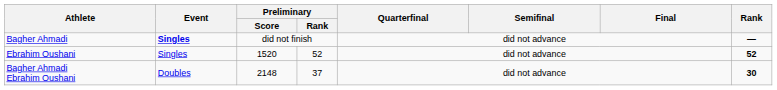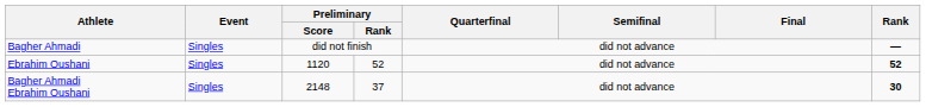Bagher Ahmadi | Event: bold -> normal
Ebrahim Oushani | Preliminary / Score: 1520 -> 1120
Bagher Ahmadi Ebrahim Oushani | Event: Doubles -> Singles
